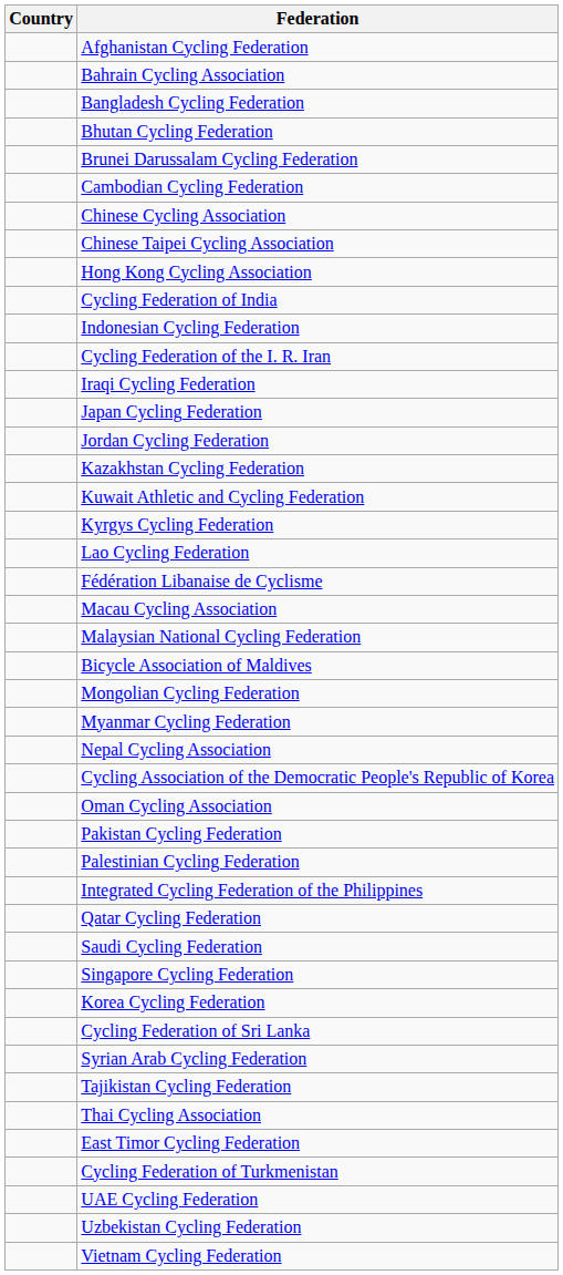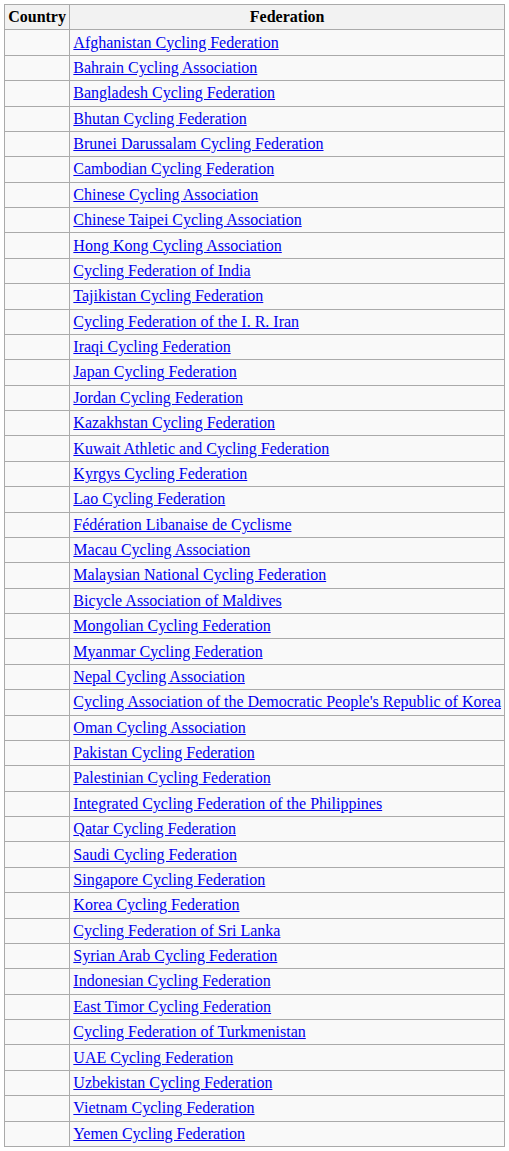rows swapped: Indonesian Cycling Federation <-> Tajikistan Cycling Federation
- row: Thai Cycling Association
+ row: Yemen Cycling Federation
